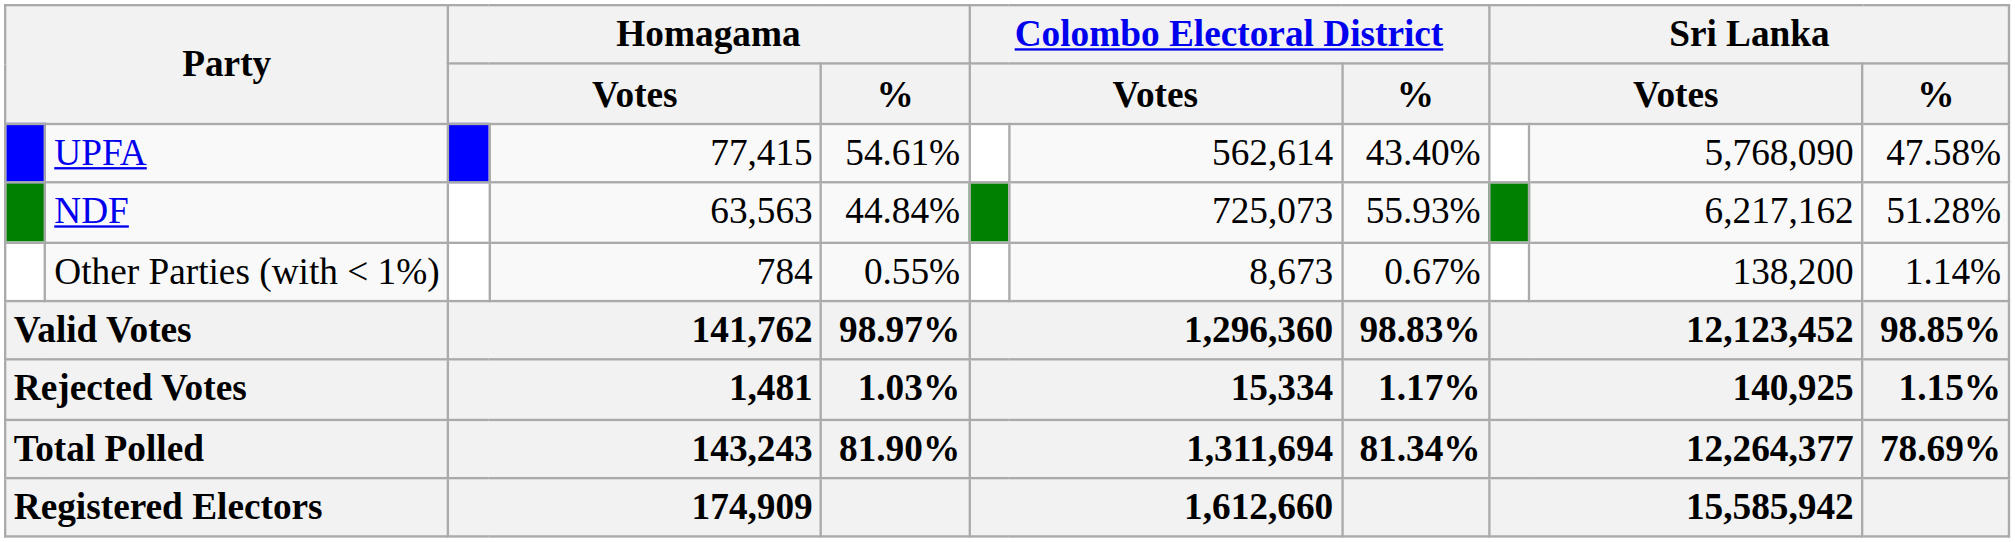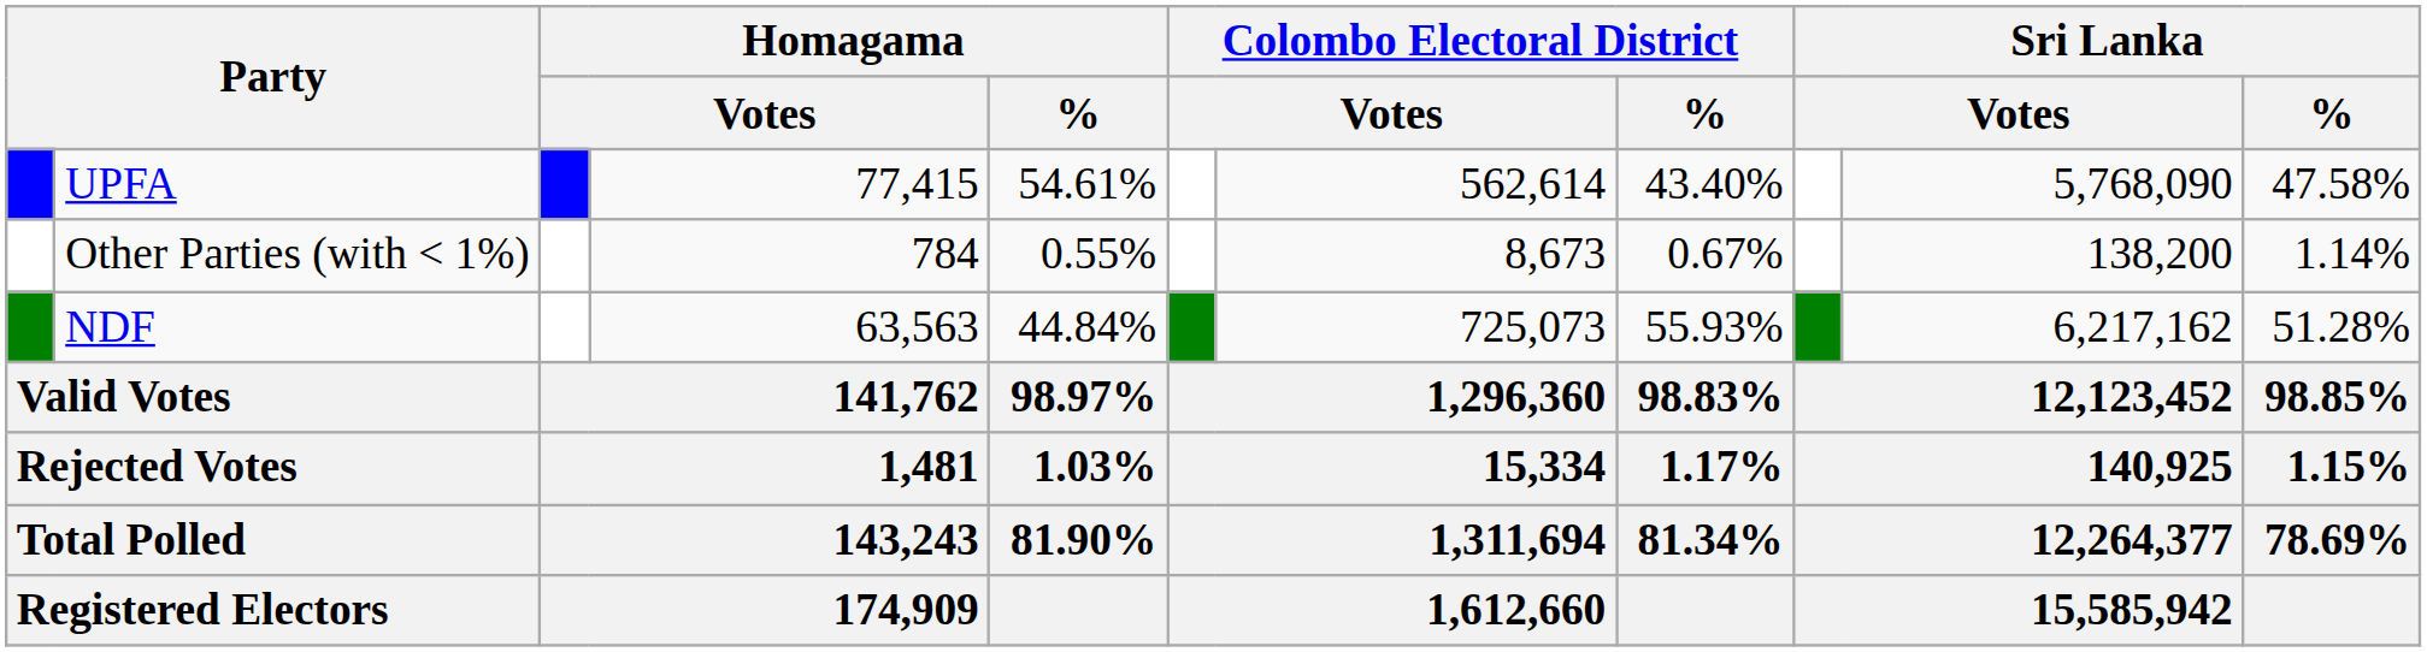rows swapped: NDF <-> Other Parties (with < 1%)
